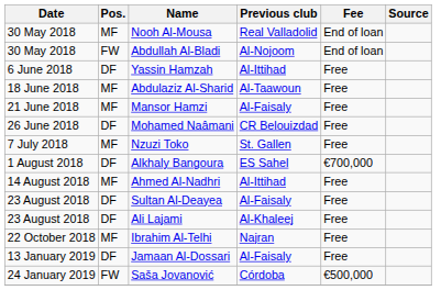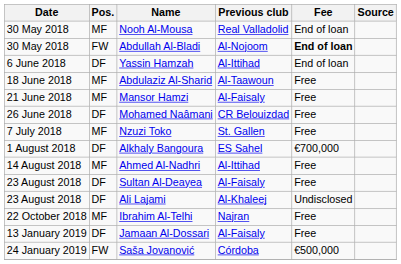Abdullah Al-Bladi | Fee: normal -> bold
Yassin Hamzah | Fee: Free -> End of loan
Ali Lajami | Fee: Free -> Undisclosed
